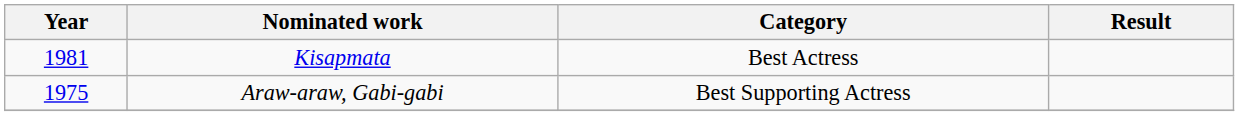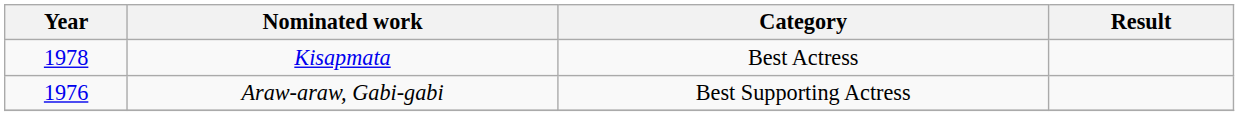Kisapmata | Year: 1981 -> 1978
Araw-araw, Gabi-gabi | Year: 1975 -> 1976
